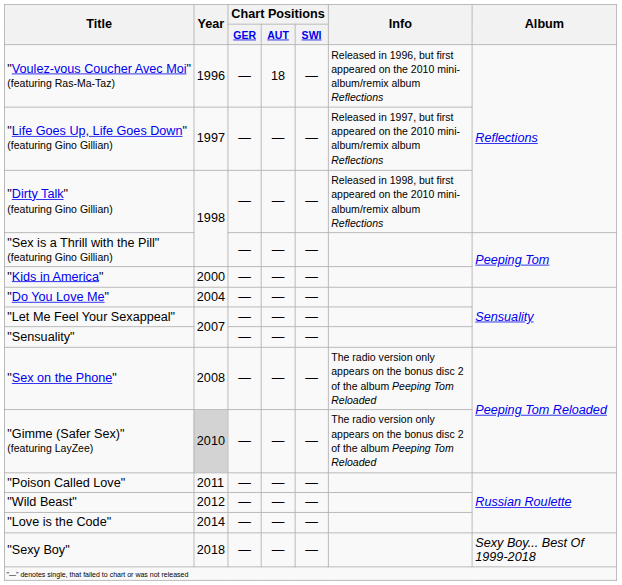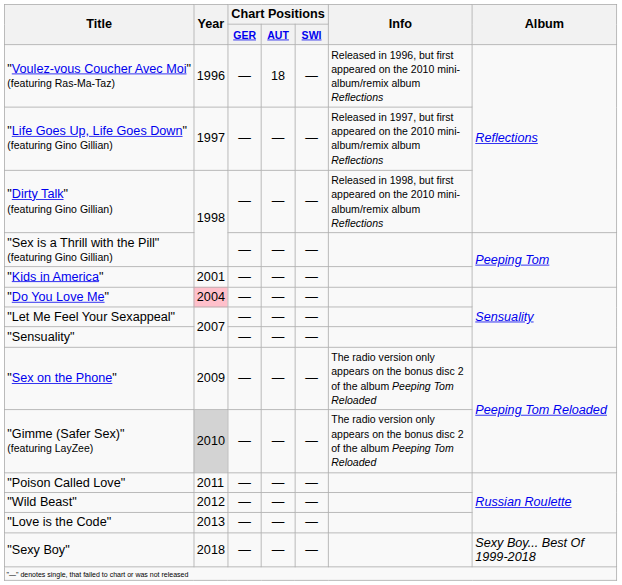"Kids in America" | Year: 2000 -> 2001
"Do You Love Me" | Year: no background -> pink background
"Sex on the Phone" | Year: 2008 -> 2009
"Love is the Code" | Year: 2014 -> 2013
